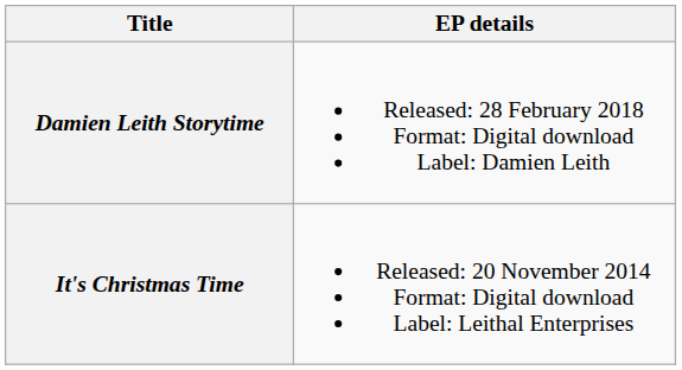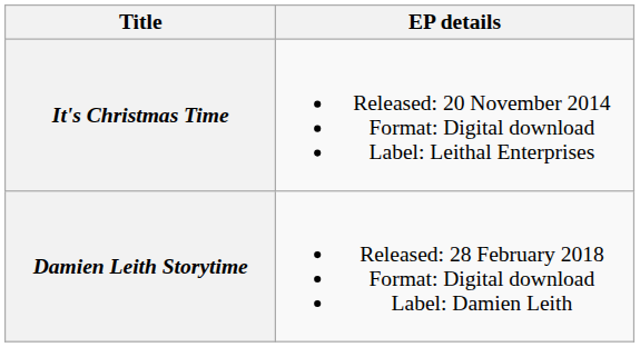rows swapped: It's Christmas Time <-> Damien Leith Storytime
